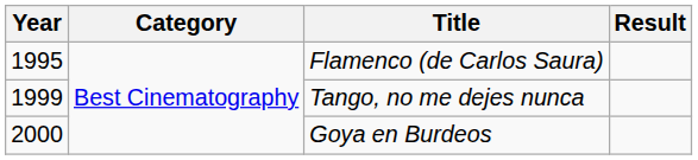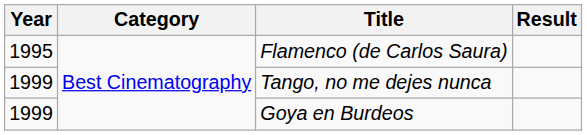Goya en Burdeos | Year: 2000 -> 1999
